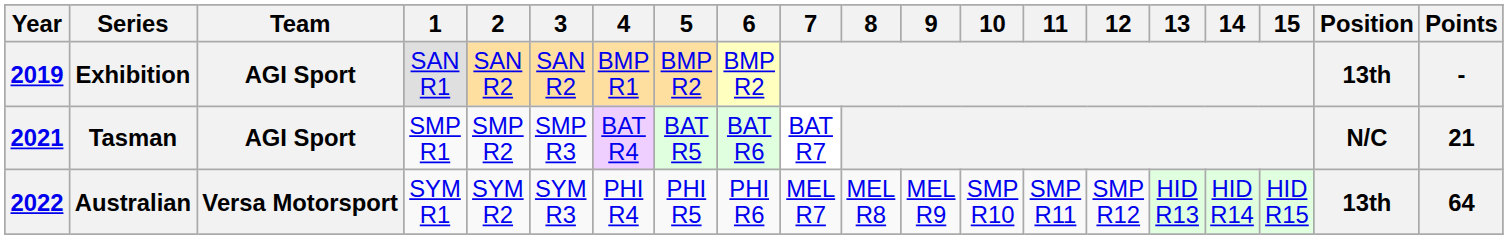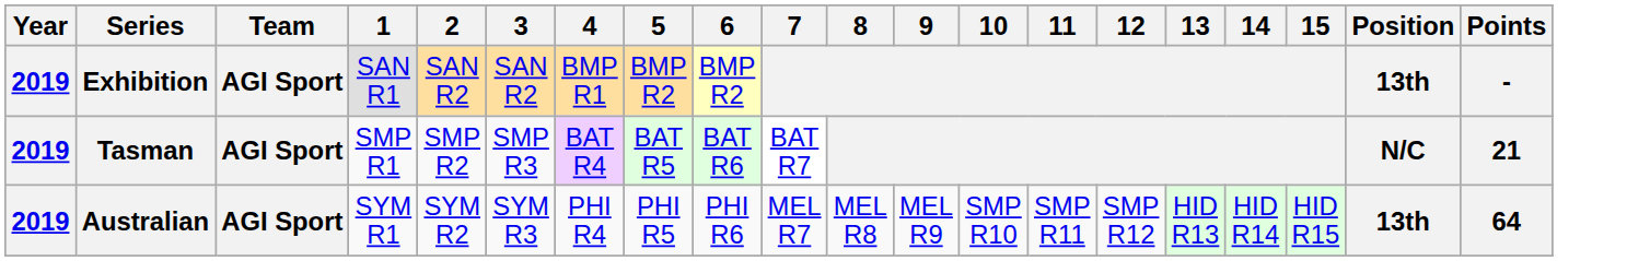Tasman | Year: 2021 -> 2019
Australian | Year: 2022 -> 2019
Australian | Team: Versa Motorsport -> AGI Sport
